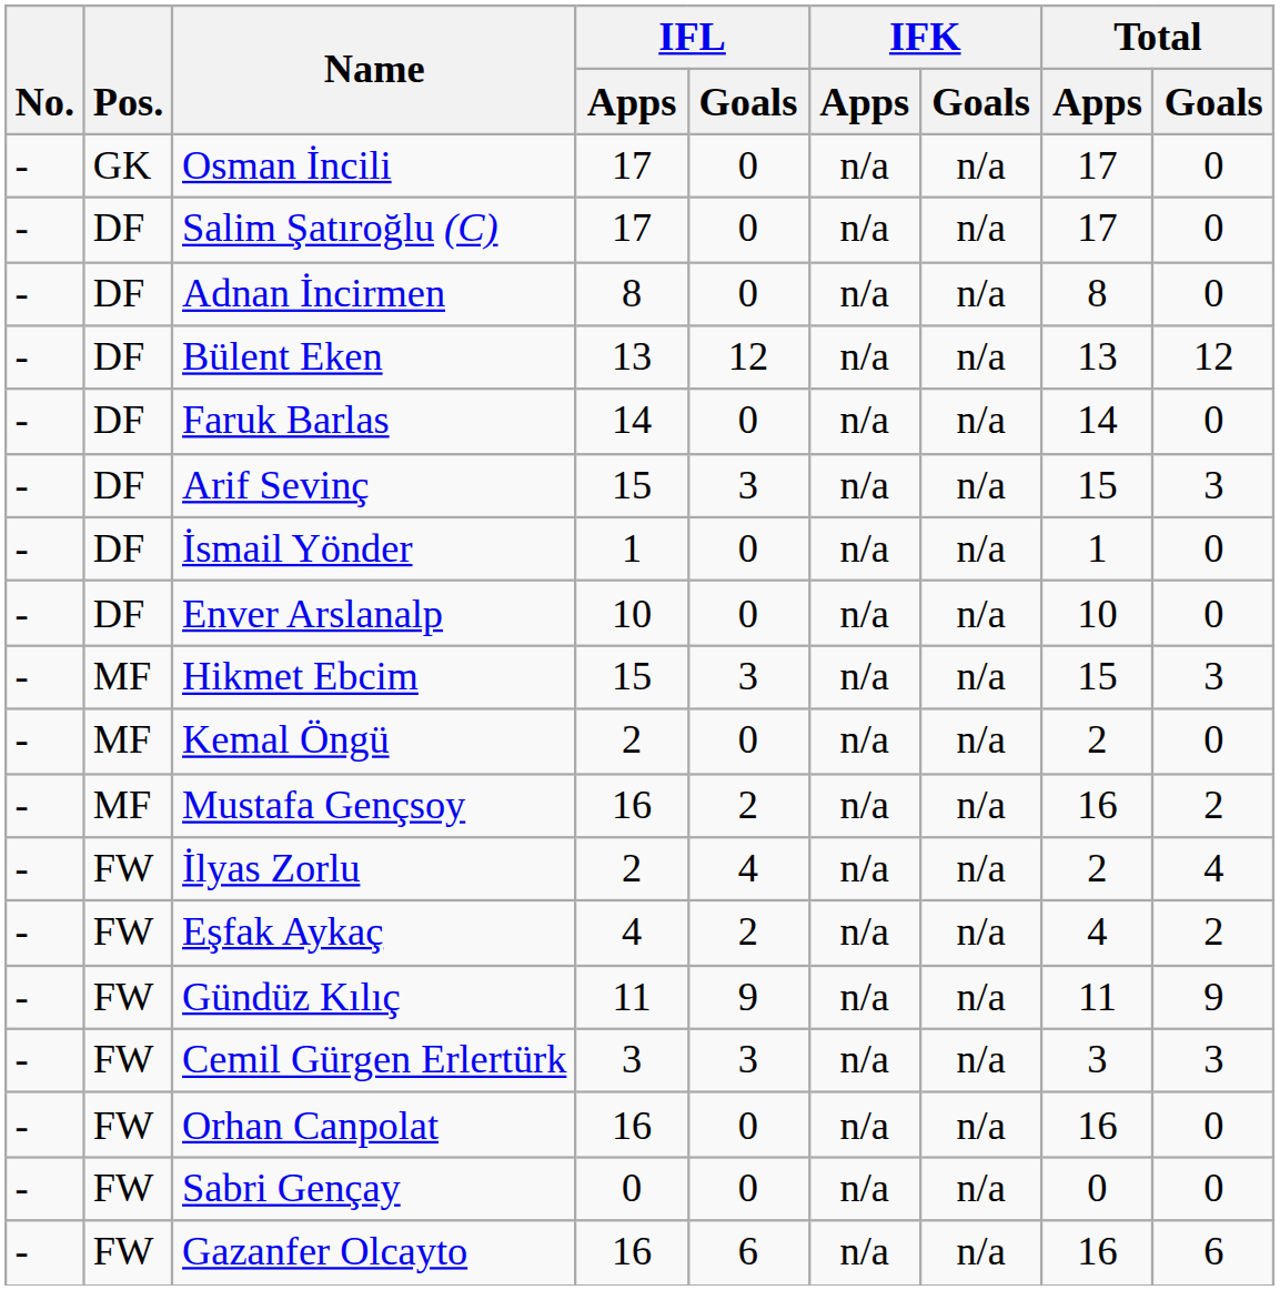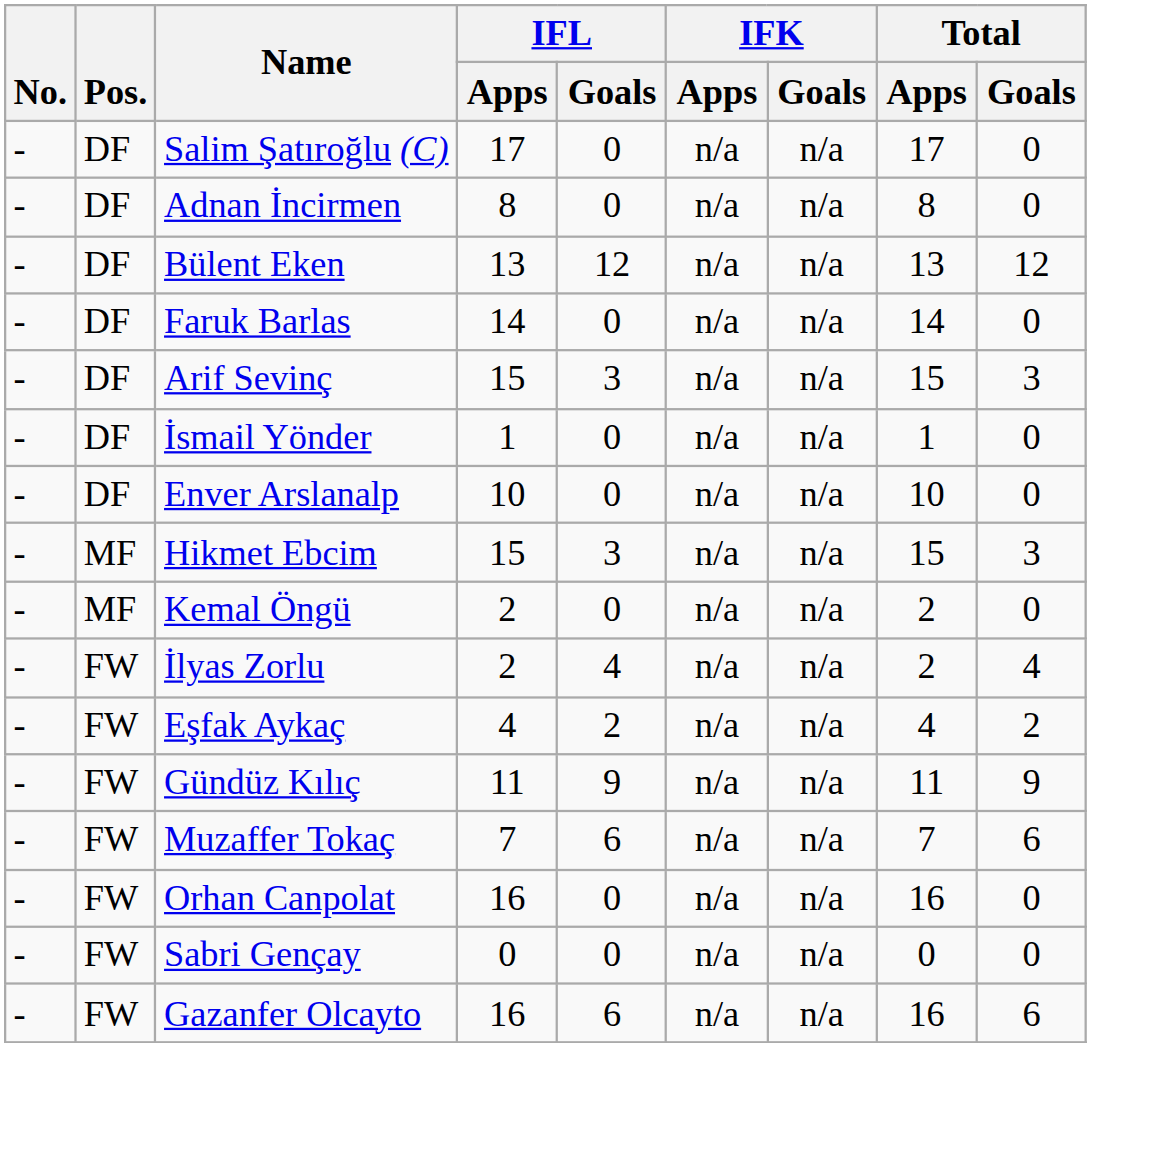- row: - | GK | Osman İncili | 17 | 0 | n/a | n/a | 17 | 0
- row: - | MF | Mustafa Gençsoy | 16 | 2 | n/a | n/a | 16 | 2
- row: - | FW | Cemil Gürgen Erlertürk | 3 | 3 | n/a | n/a | 3 | 3
+ row: - | FW | Muzaffer Tokaç | 7 | 6 | n/a | n/a | 7 | 6
